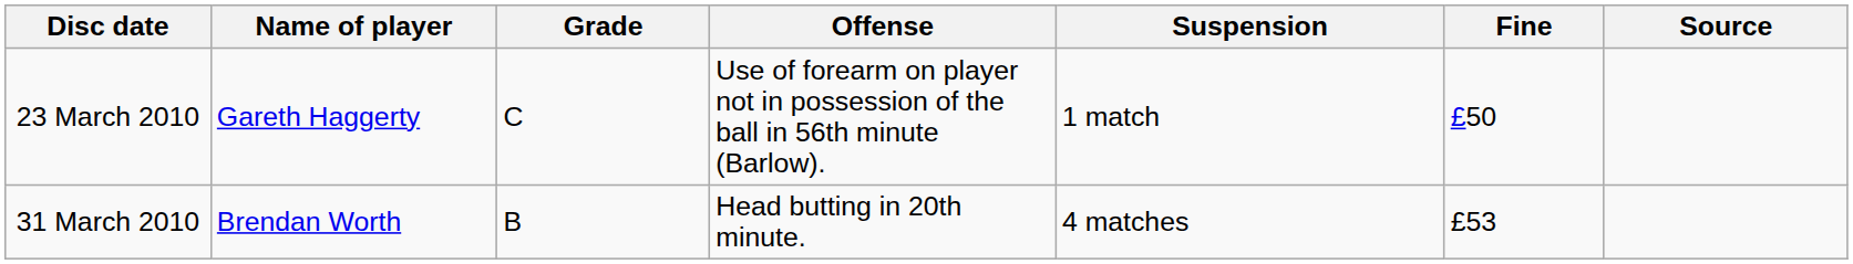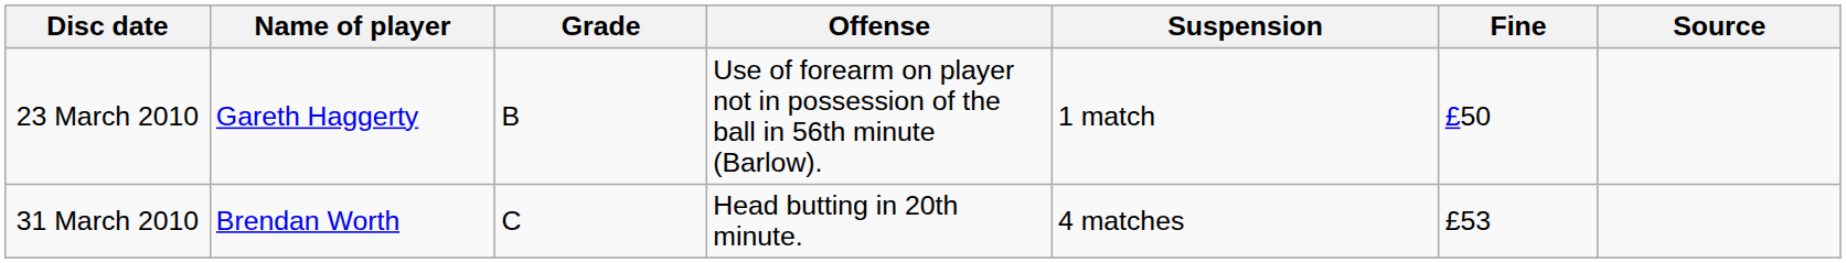23 March 2010 | Grade: C -> B
31 March 2010 | Grade: B -> C
